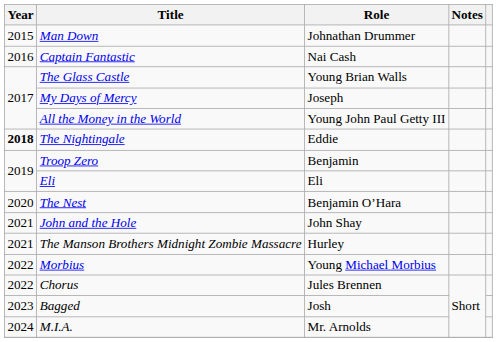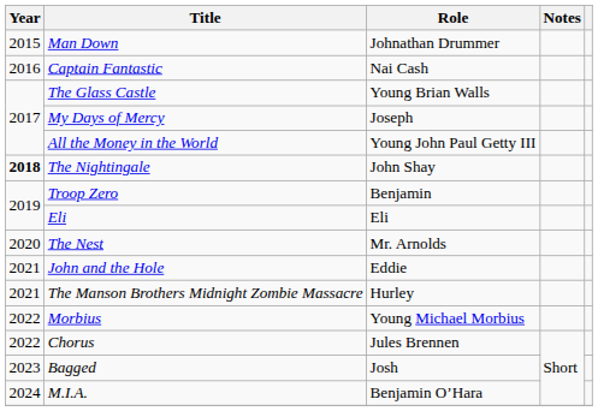The Nightingale | Role: Eddie -> John Shay
The Nest | Role: Benjamin O’Hara -> Mr. Arnolds
John and the Hole | Role: John Shay -> Eddie
M.I.A. | Role: Mr. Arnolds -> Benjamin O’Hara
